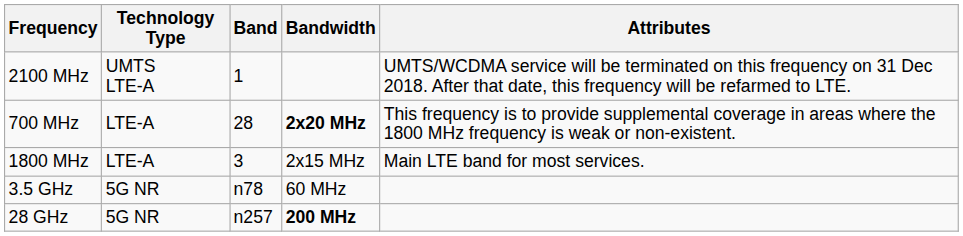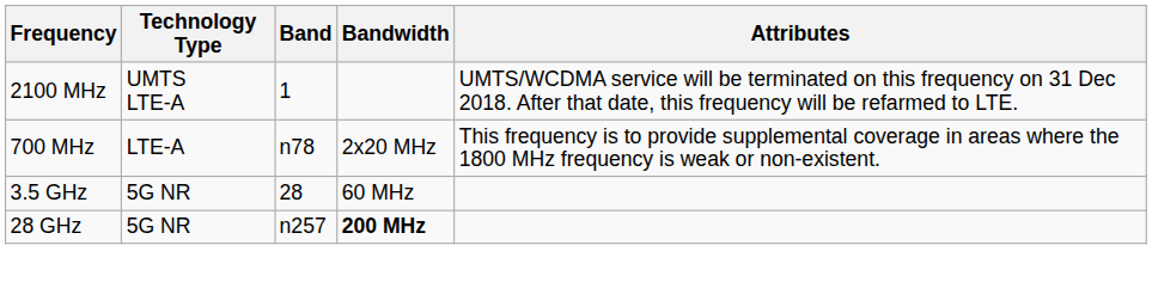700 MHz | Band: 28 -> n78
700 MHz | Bandwidth: bold -> normal
- row: 1800 MHz | LTE-A | 3 | 2x15 MHz | Main LTE band for most services.
3.5 GHz | Band: n78 -> 28
